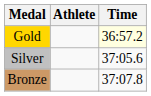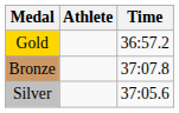Gold | Time: lightyellow background -> no background
rows swapped: Silver <-> Bronze
